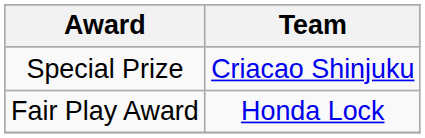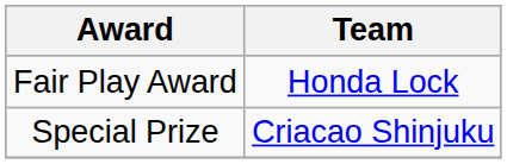rows swapped: Fair Play Award <-> Special Prize
